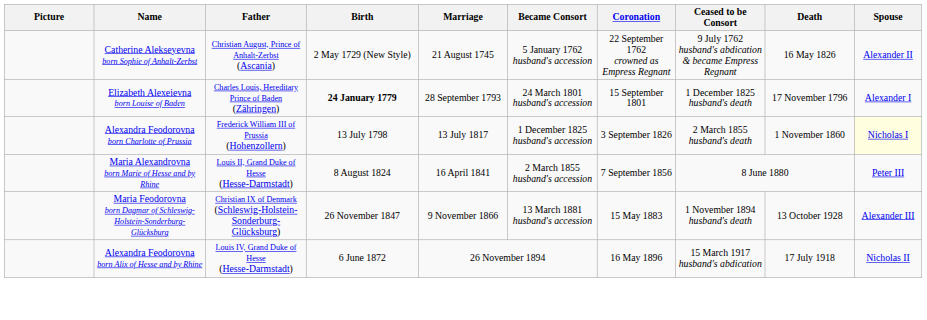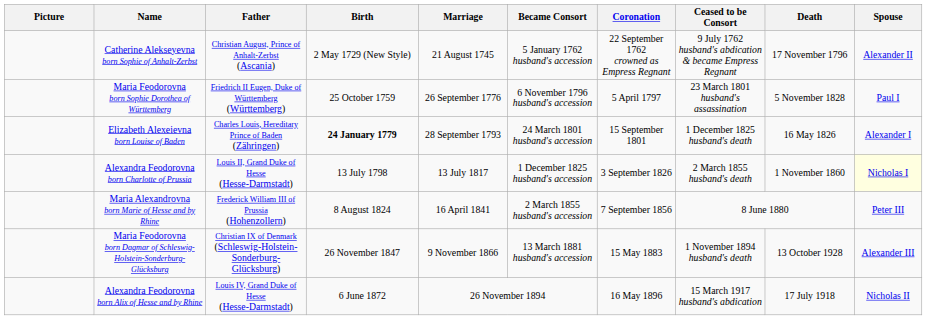Catherine Alekseyevna born Sophie of Anhalt-Zerbst | Death: 16 May 1826 -> 17 November 1796
+ row: Maria Feodorovna born Sophie Dorothea of Württemberg | Friedrich II Eugen, Duke of Württemberg (Württemberg) | 25 October 1759 | 26 September 1776 | 6 November 1796 husband's accession | 5 April 1797 | 23 March 1801 husband's assassination | 5 November 1828 | Paul I
Elizabeth Alexeievna born Louise of Baden | Death: 17 November 1796 -> 16 May 1826
Alexandra Feodorovna born Charlotte of Prussia | Father: Frederick William III of Prussia (Hohenzollern) -> Louis II, Grand Duke of Hesse (Hesse-Darmstadt)
Maria Alexandrovna born Marie of Hesse and by Rhine | Father: Louis II, Grand Duke of Hesse (Hesse-Darmstadt) -> Frederick William III of Prussia (Hohenzollern)
